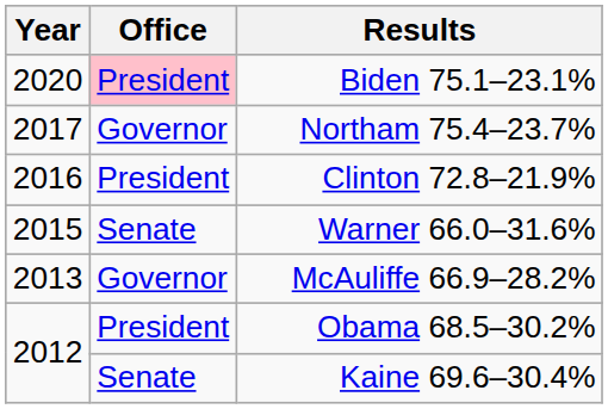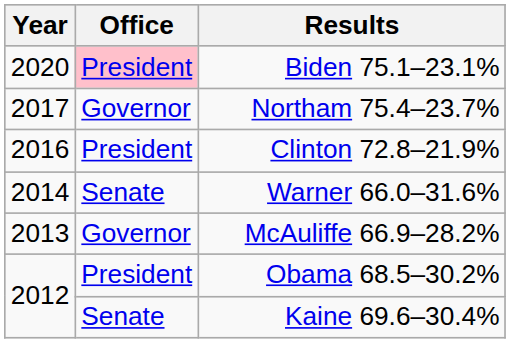Warner 66.0–31.6% | Year: 2015 -> 2014
